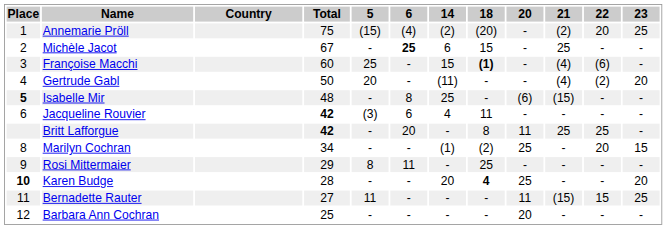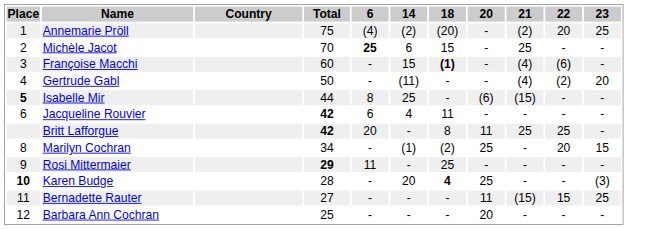- column: 5 | (15) | - | 25 | 20 | - | (3) | - | - | 8 | - | 11 | -
Michèle Jacot | Total: 67 -> 70
Isabelle Mir | Total: 48 -> 44
Rosi Mittermaier | Total: normal -> bold
Karen Budge | 23: 20 -> (3)
